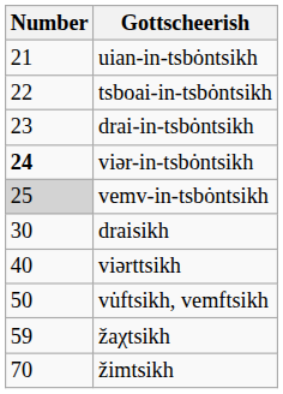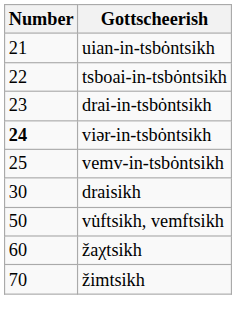vemv-in-tsbȯntsikh | Number: lightgrey background -> no background
- row: 40 | viərttsikh
žaχtsikh | Number: 59 -> 60
